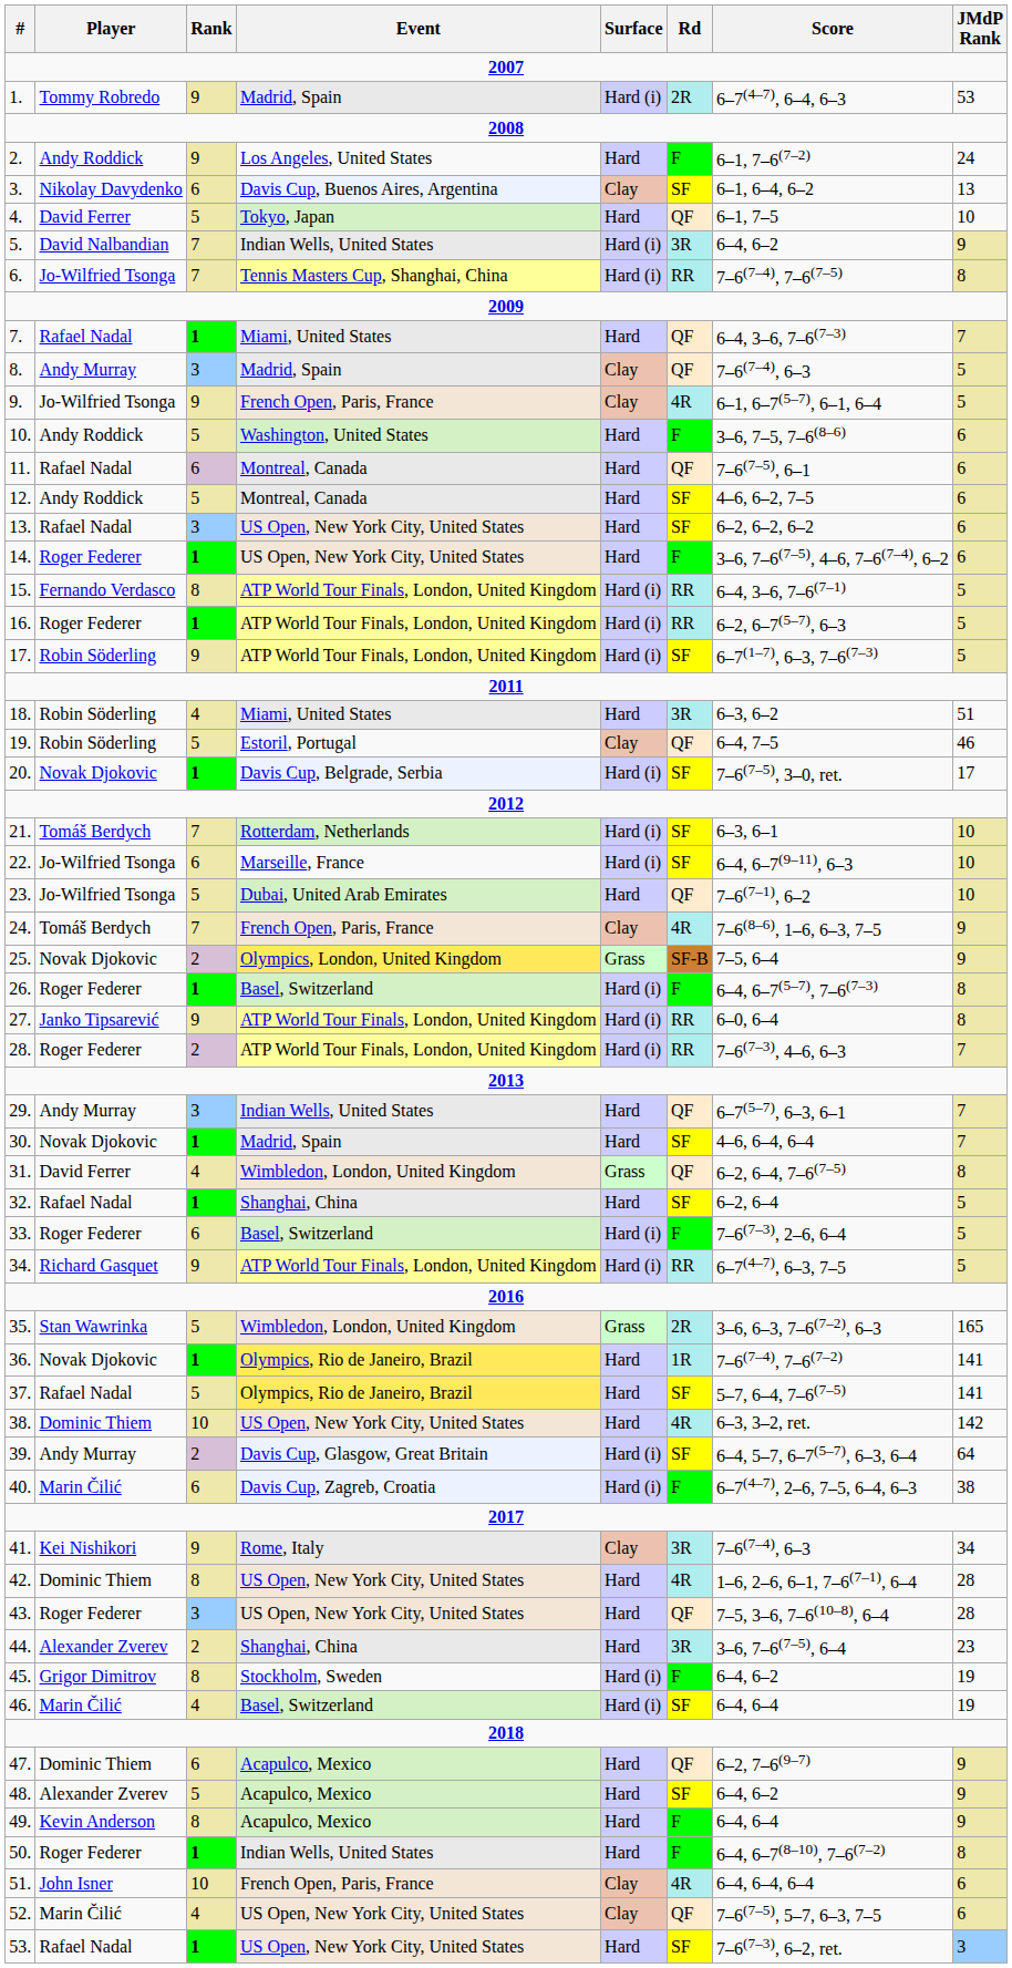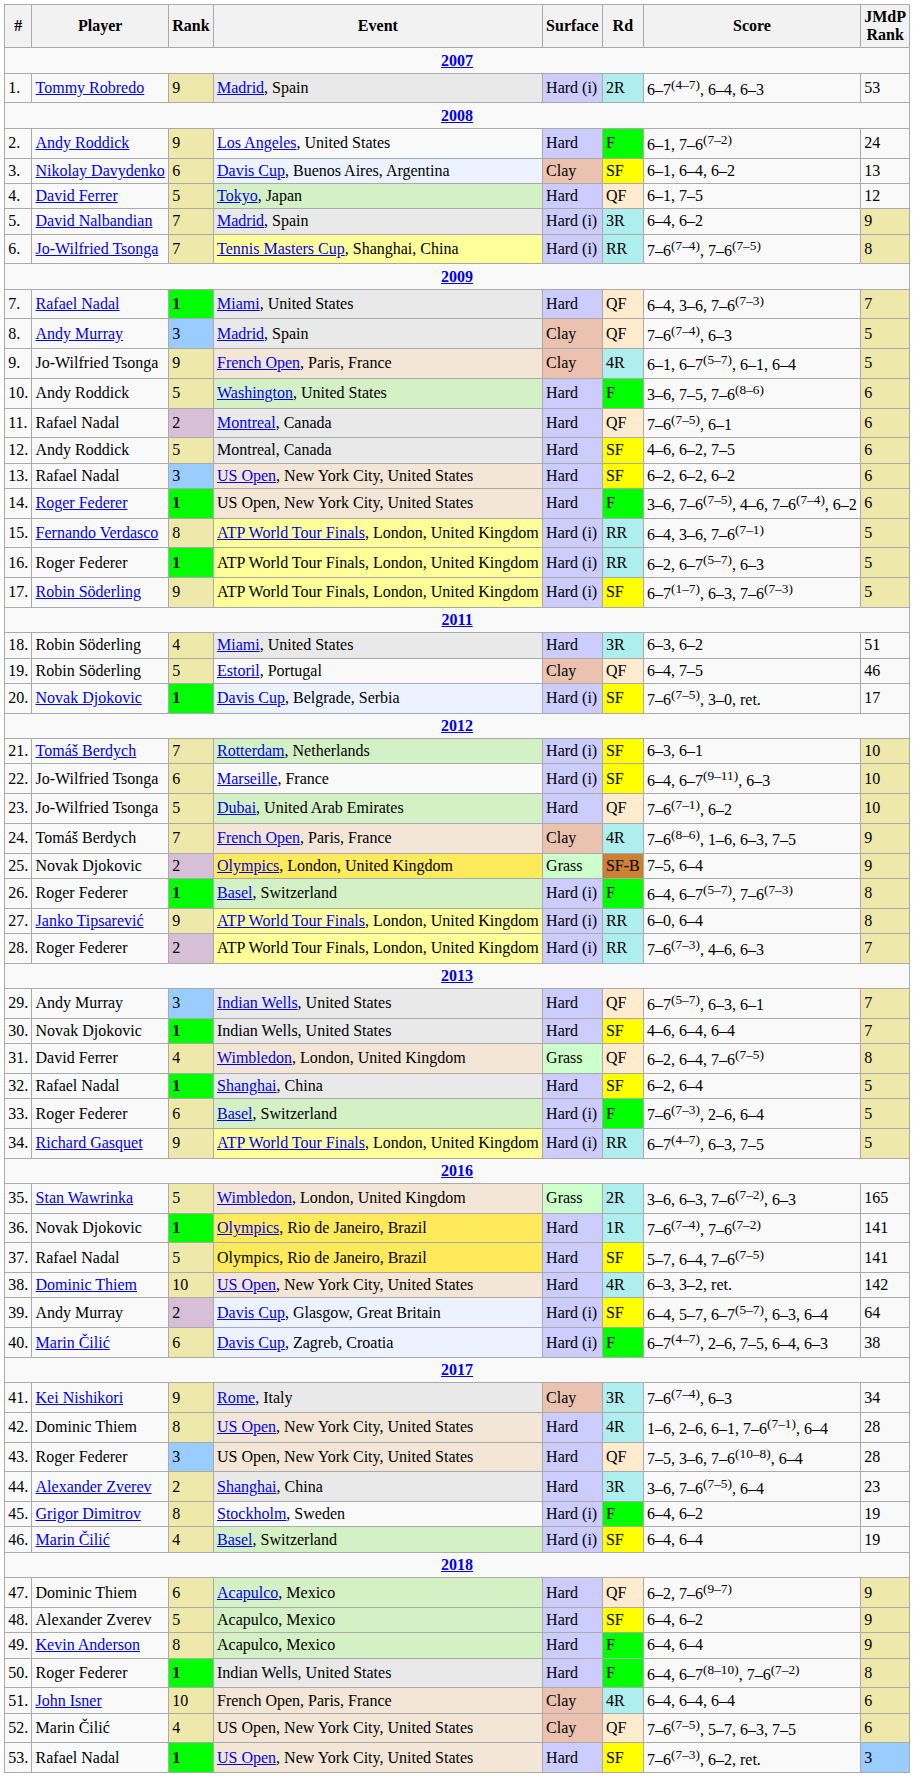4. | JMdP Rank: 10 -> 12
5. | Event: Indian Wells, United States -> Madrid, Spain
11. | Rank: 6 -> 2
30. | Event: Madrid, Spain -> Indian Wells, United States
